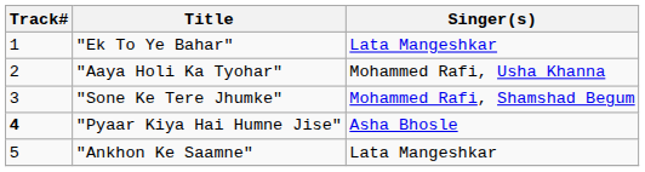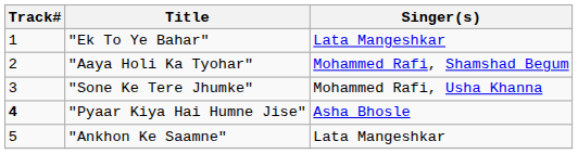"Aaya Holi Ka Tyohar" | Singer(s): Mohammed Rafi, Usha Khanna -> Mohammed Rafi, Shamshad Begum
"Sone Ke Tere Jhumke" | Singer(s): Mohammed Rafi, Shamshad Begum -> Mohammed Rafi, Usha Khanna
